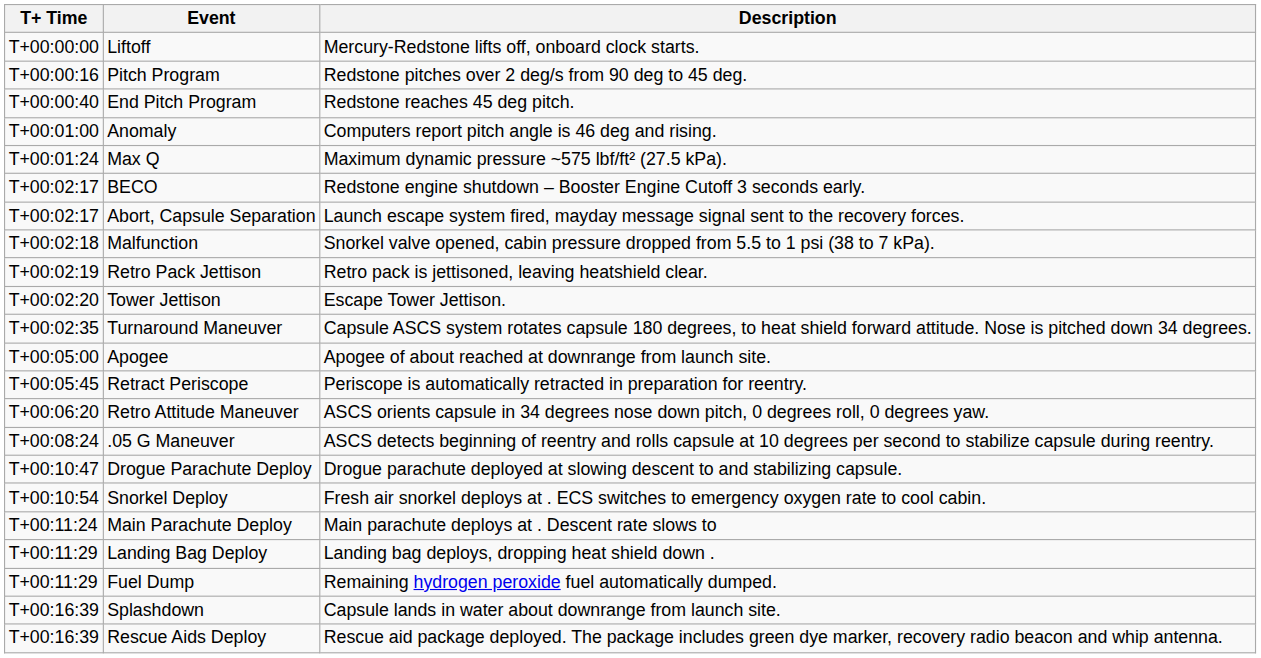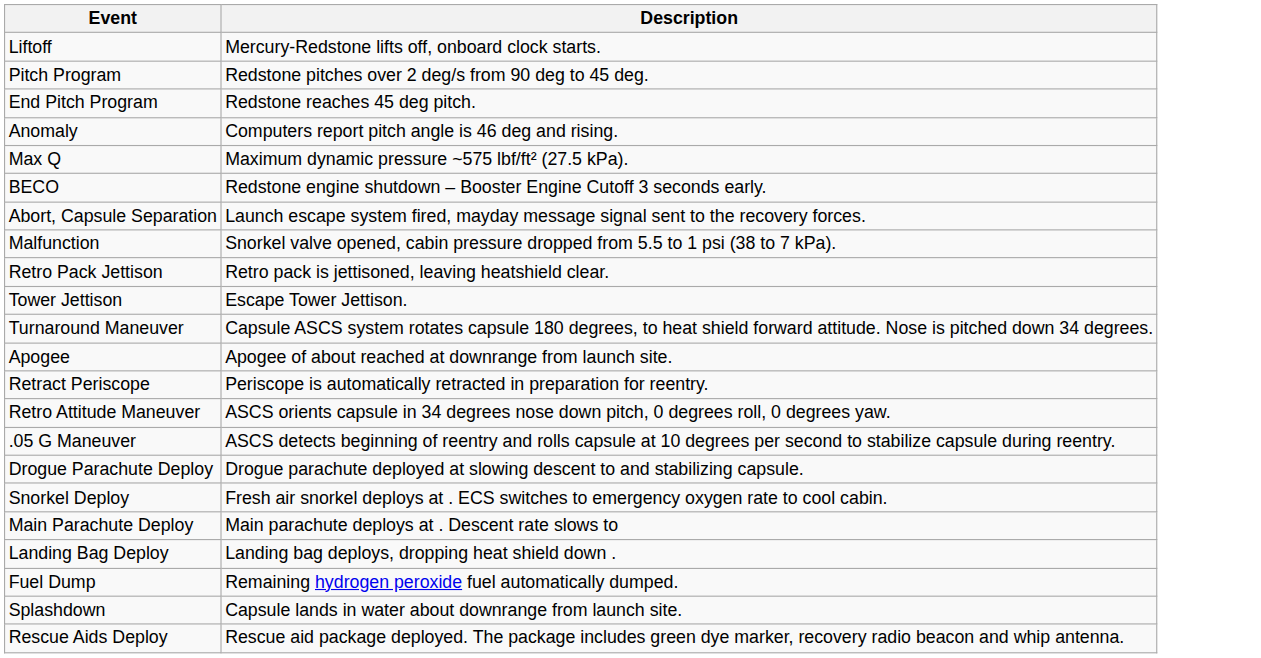- column: T+ Time | T+00:00:00 | T+00:00:16 | T+00:00:40 | T+00:01:00 | T+00:01:24 | T+00:02:17 | T+00:02:17 | T+00:02:18 | T+00:02:19 | T+00:02:20 | T+00:02:35 | T+00:05:00 | T+00:05:45 | T+00:06:20 | T+00:08:24 | T+00:10:47 | T+00:10:54 | T+00:11:24 | T+00:11:29 | T+00:11:29 | T+00:16:39 | T+00:16:39
